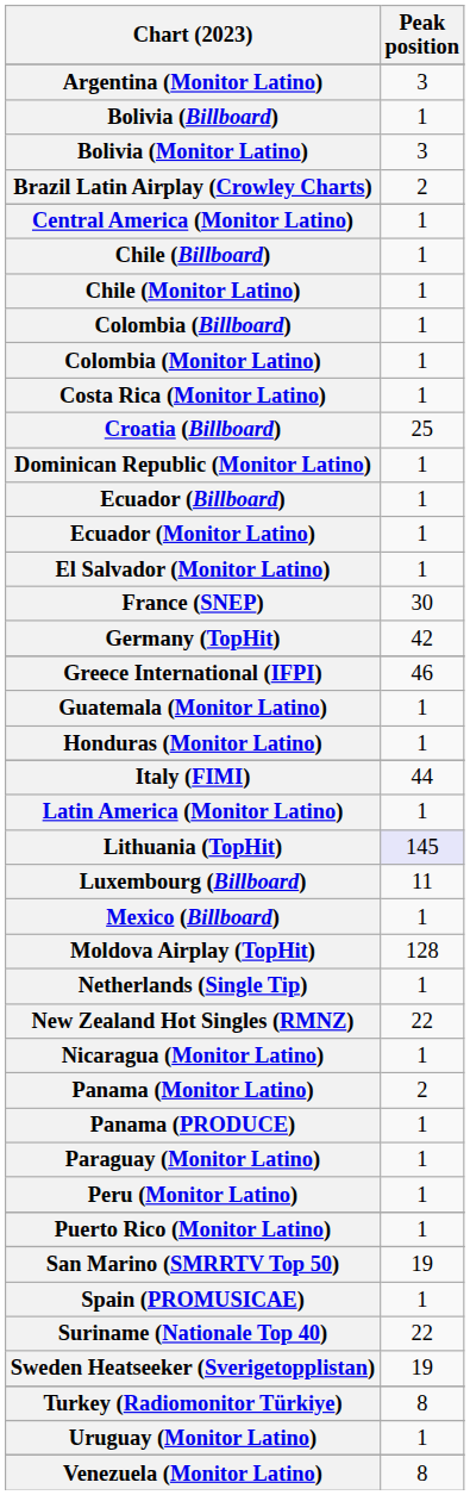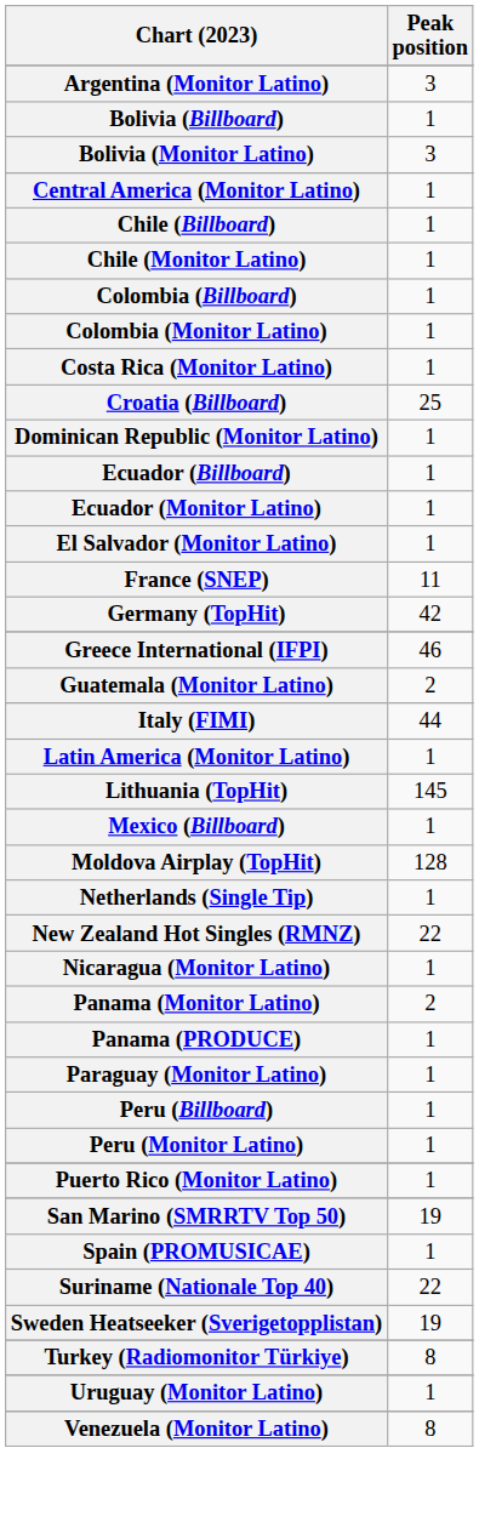- row: Brazil Latin Airplay (Crowley Charts) | 2
France (SNEP) | Peak position: 30 -> 11
Guatemala (Monitor Latino) | Peak position: 1 -> 2
- row: Honduras (Monitor Latino) | 1
Lithuania (TopHit) | Peak position: lavender background -> no background
- row: Luxembourg (Billboard) | 11
+ row: Peru (Billboard) | 1
